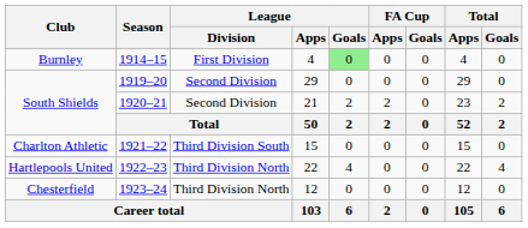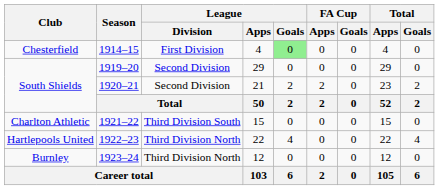1914–15 | Club: Burnley -> Chesterfield
1923–24 | Club: Chesterfield -> Burnley
